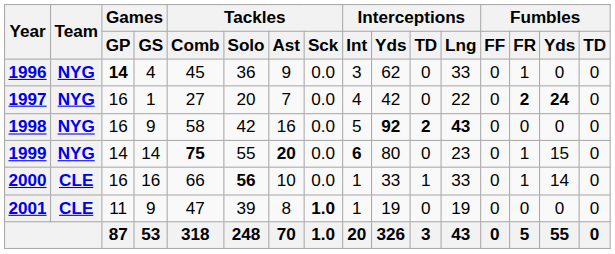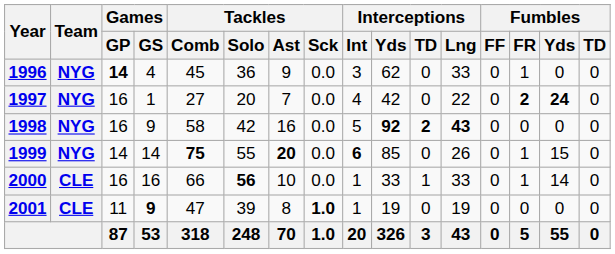1999 | Interceptions / Yds: 80 -> 85
1999 | Interceptions / Lng: 23 -> 26
2001 | Games / GS: normal -> bold
